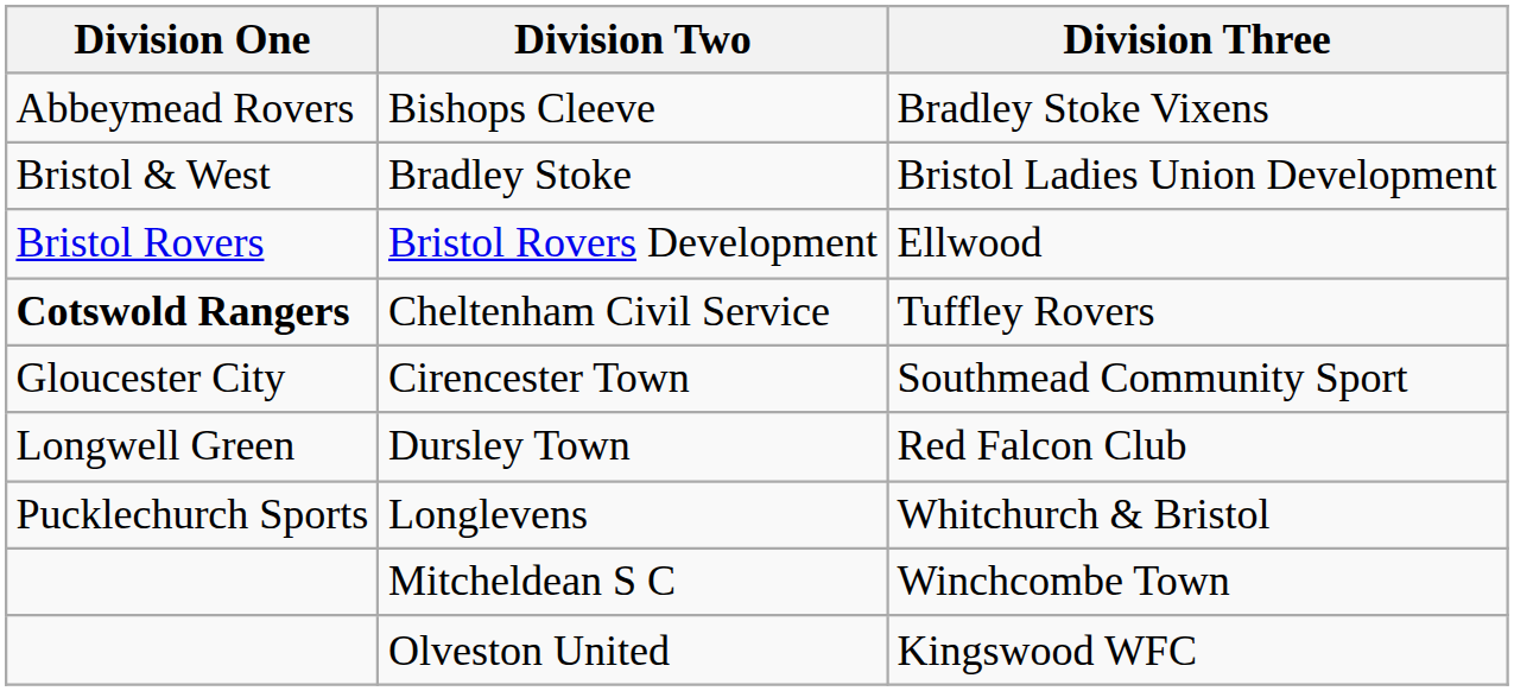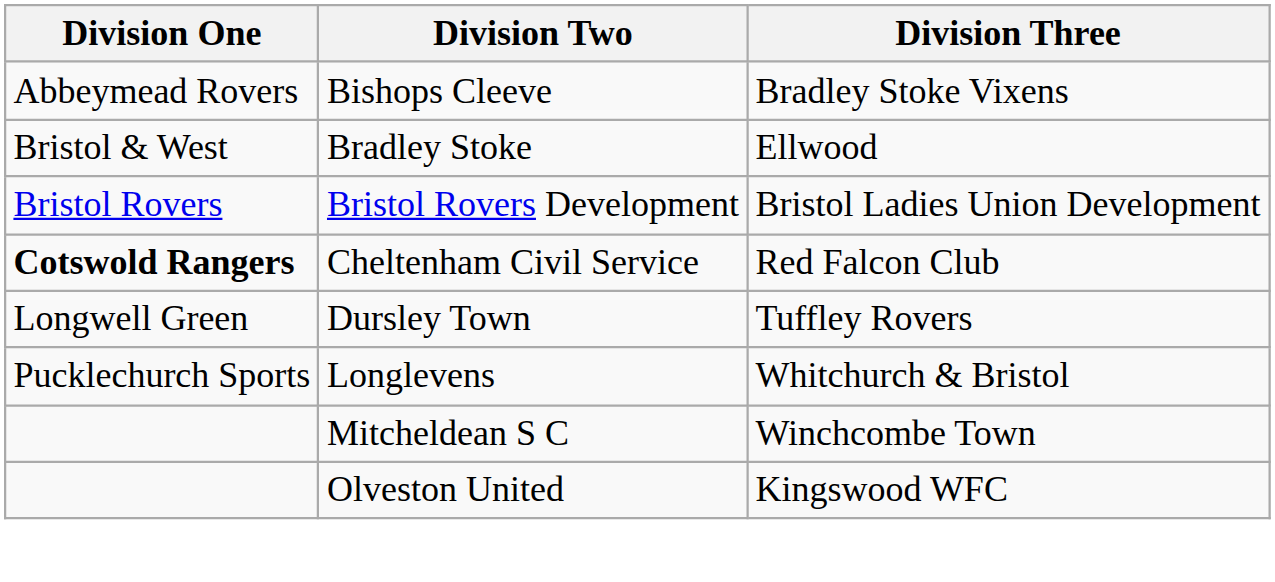Bradley Stoke | Division Three: Bristol Ladies Union Development -> Ellwood
Bristol Rovers Development | Division Three: Ellwood -> Bristol Ladies Union Development
Cheltenham Civil Service | Division Three: Tuffley Rovers -> Red Falcon Club
- row: Gloucester City | Cirencester Town | Southmead Community Sport
Dursley Town | Division Three: Red Falcon Club -> Tuffley Rovers
